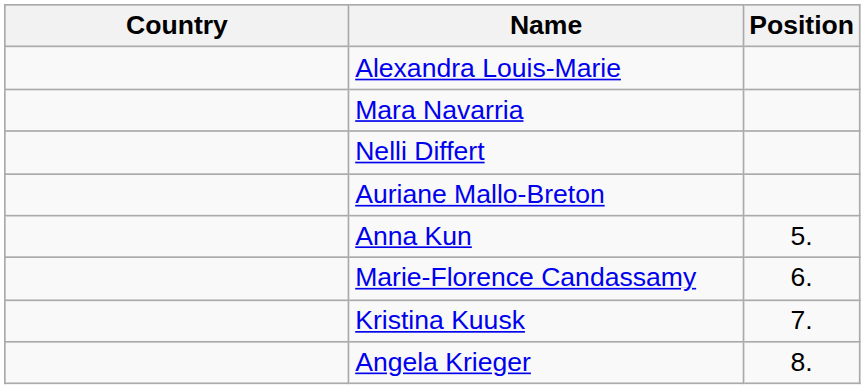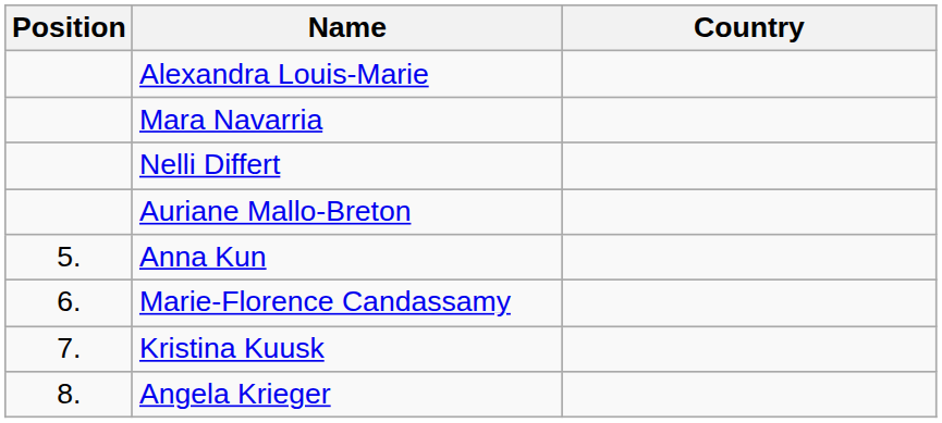columns swapped: Position <-> Country
